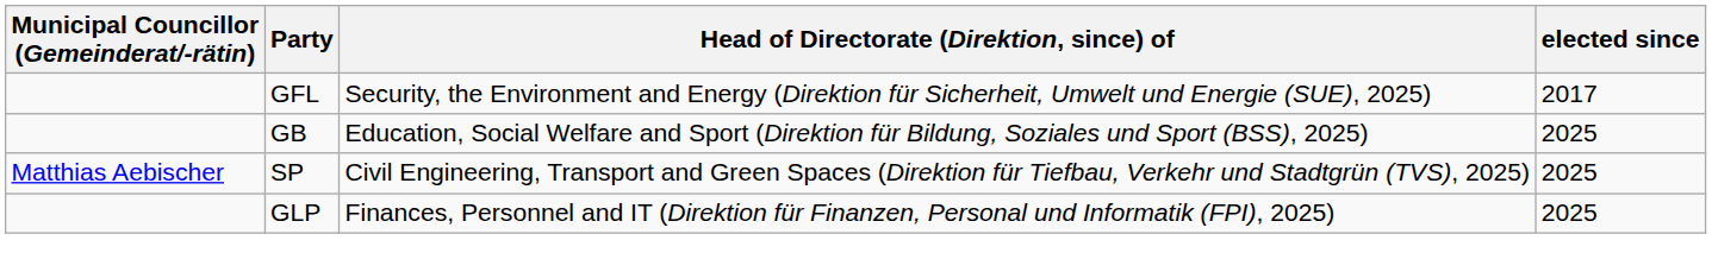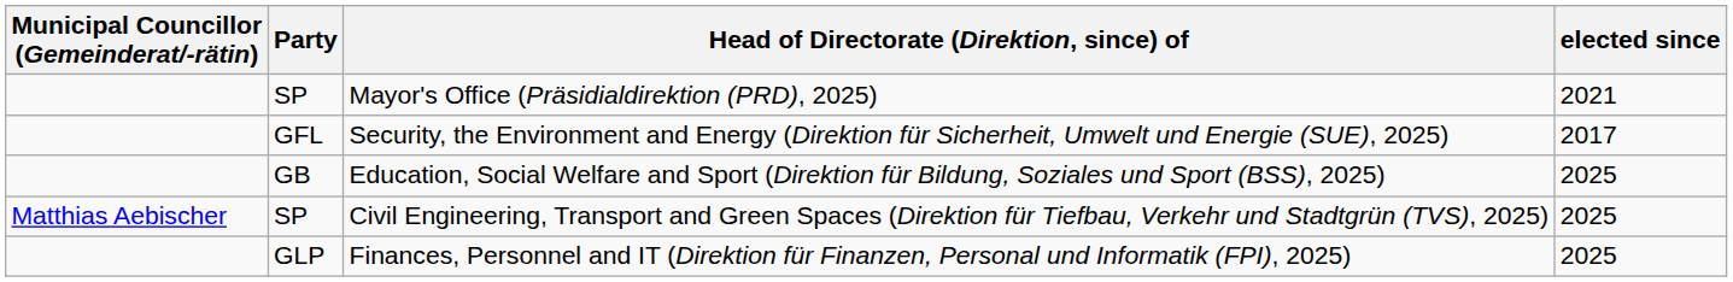+ row: SP | Mayor's Office (Präsidialdirektion (PRD), 2025) | 2021
